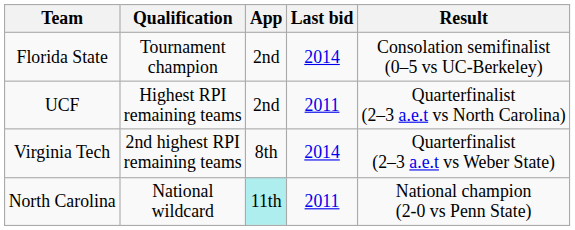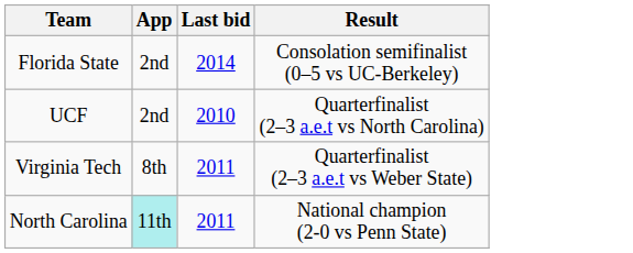- column: Qualification | Tournament champion | Highest RPI remaining teams | 2nd highest RPI remaining teams | National wildcard
UCF | Last bid: 2011 -> 2010
Virginia Tech | Last bid: 2014 -> 2011
